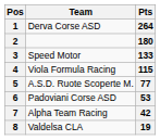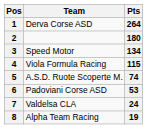3 | Pts: 133 -> 134
5 | Pts: 77 -> 74
7 | Team: Alpha Team Racing -> Valdelsa CLA
7 | Pts: 42 -> 24
8 | Team: Valdelsa CLA -> Alpha Team Racing
